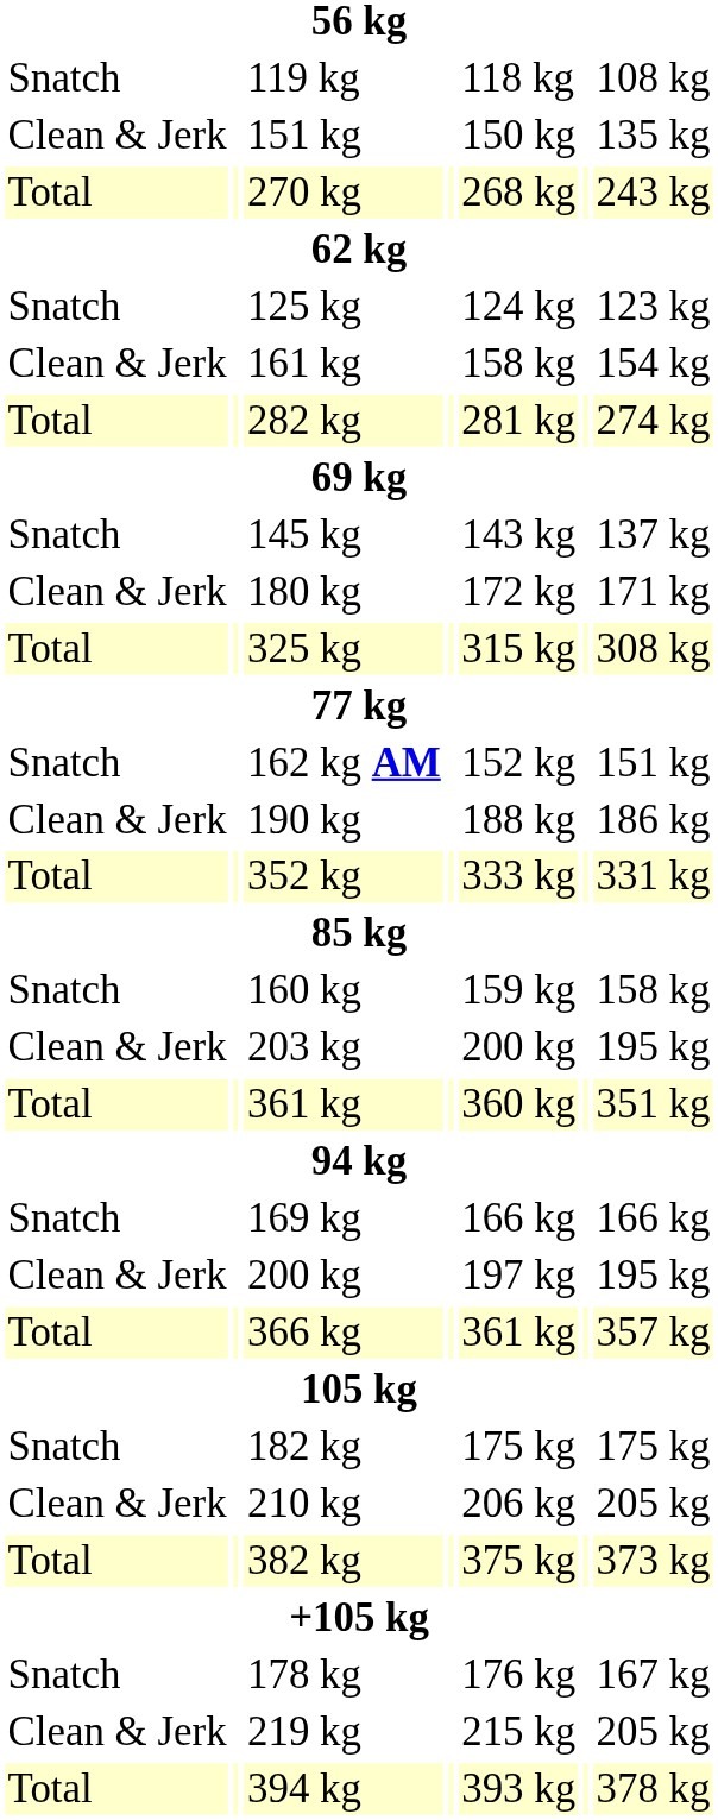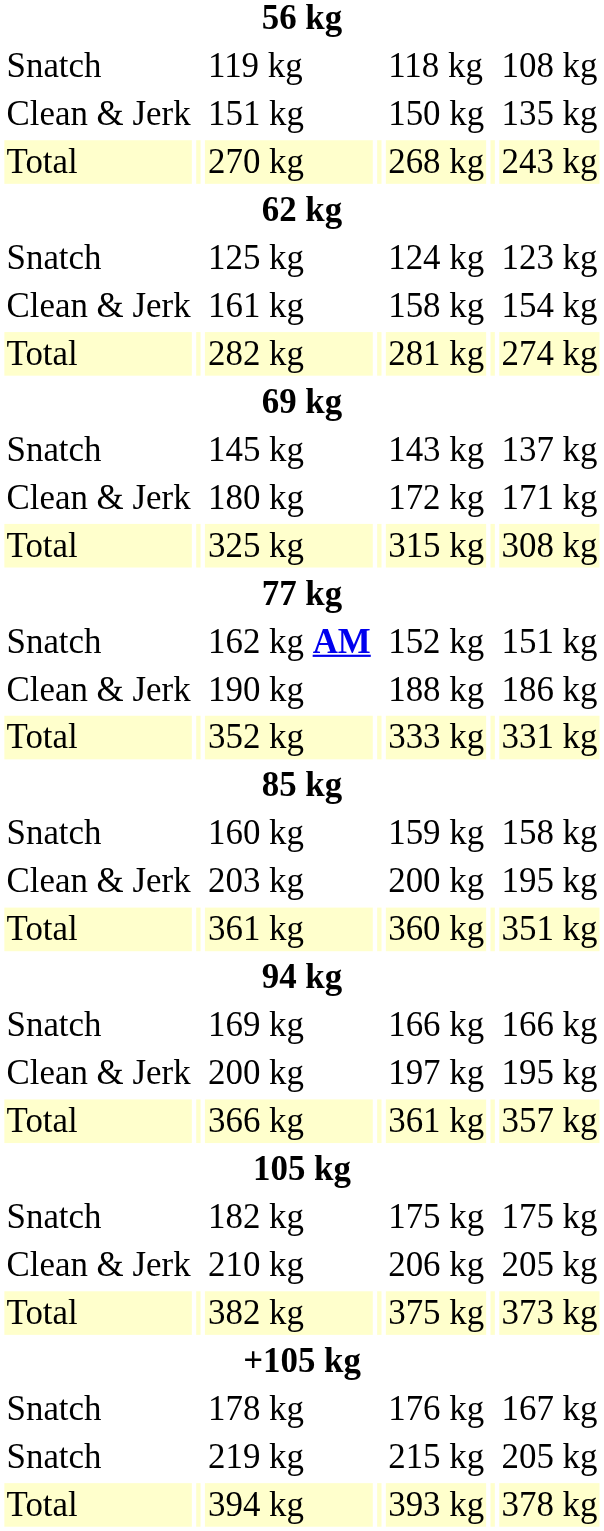219 kg | column 1: Clean & Jerk -> Snatch
